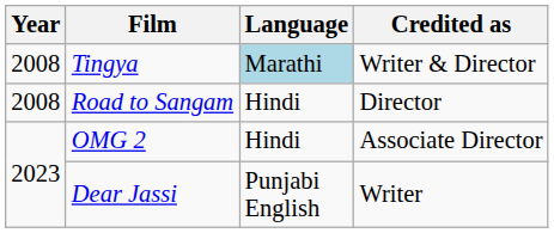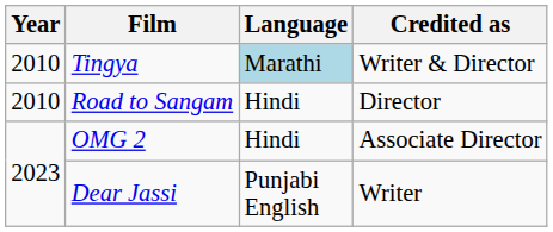Tingya | Year: 2008 -> 2010
Road to Sangam | Year: 2008 -> 2010
